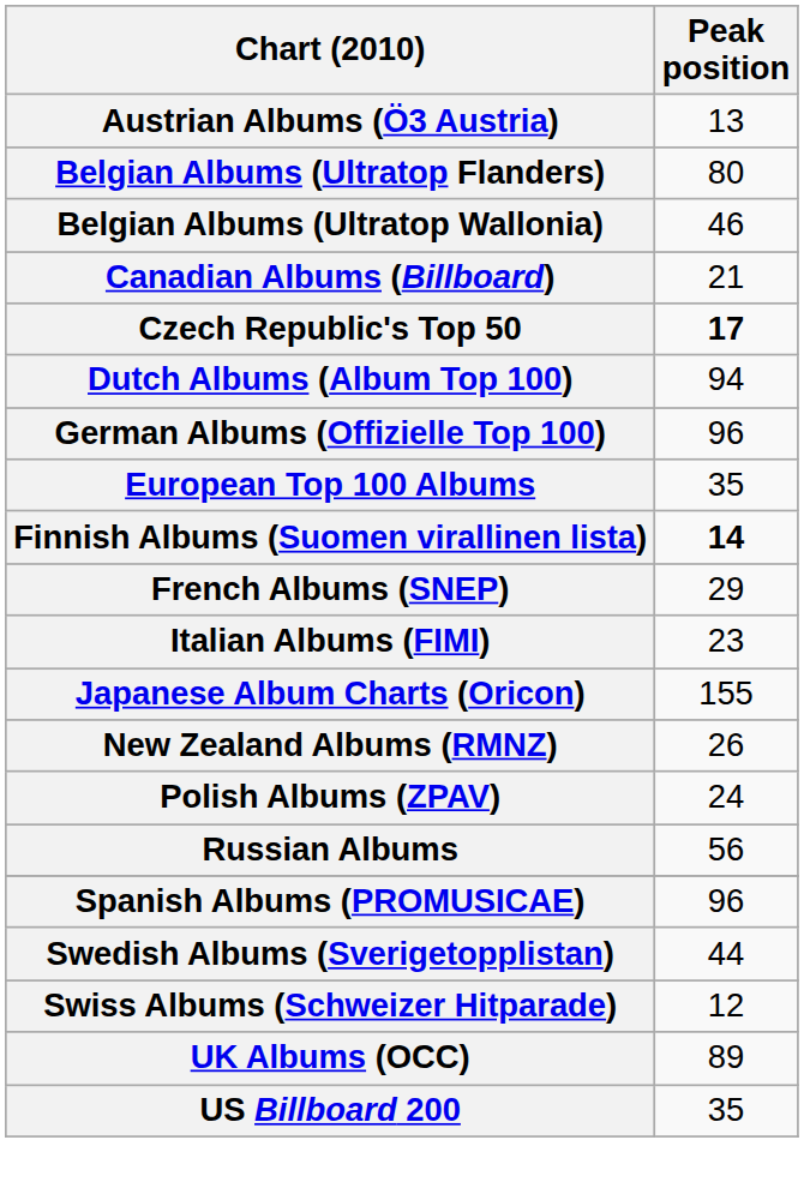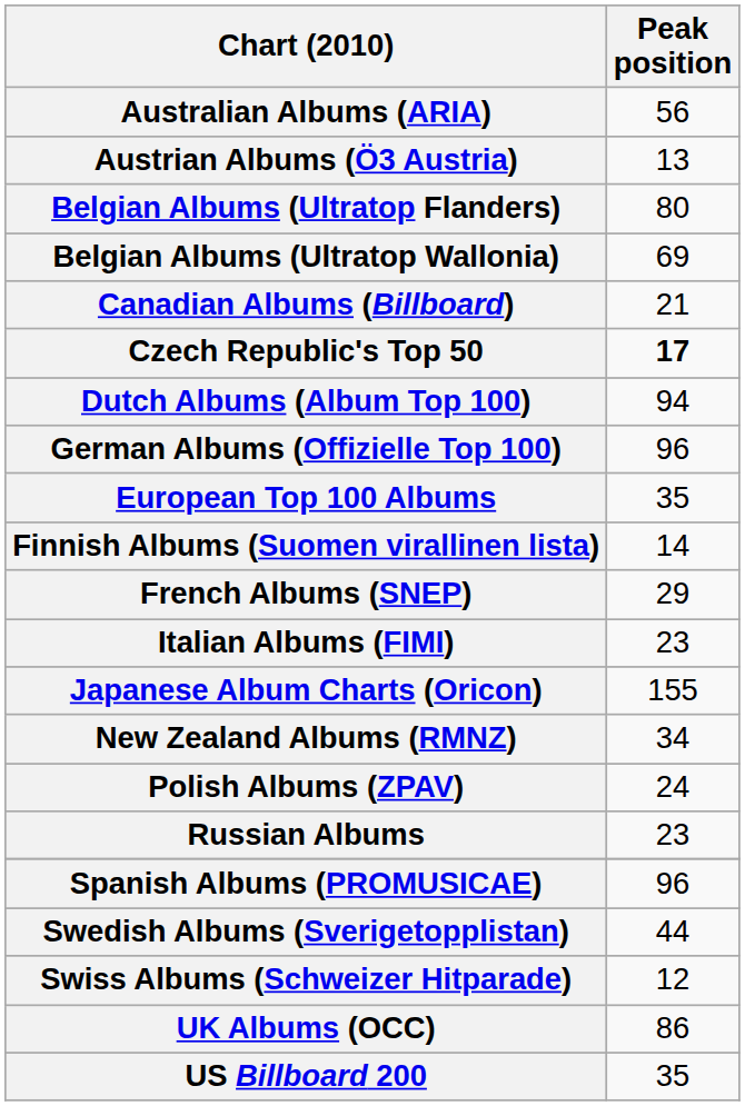+ row: Australian Albums (ARIA) | 56
Belgian Albums (Ultratop Wallonia) | Peak position: 46 -> 69
Finnish Albums (Suomen virallinen lista) | Peak position: bold -> normal
New Zealand Albums (RMNZ) | Peak position: 26 -> 34
Russian Albums | Peak position: 56 -> 23
UK Albums (OCC) | Peak position: 89 -> 86
